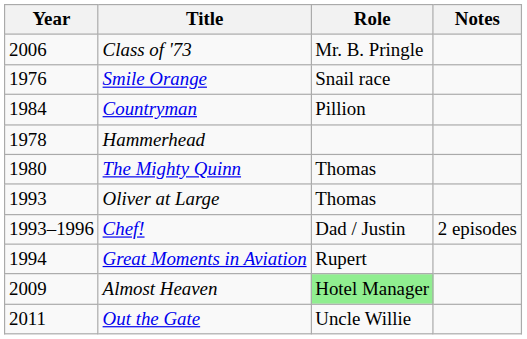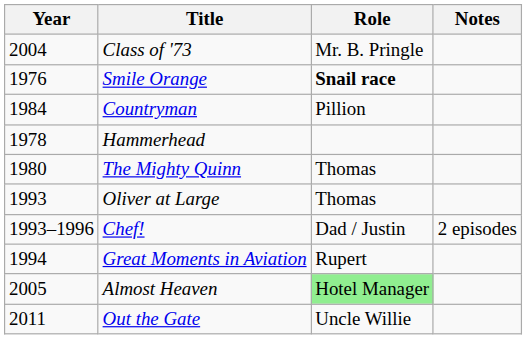Class of '73 | Year: 2006 -> 2004
Smile Orange | Role: normal -> bold
Almost Heaven | Year: 2009 -> 2005
